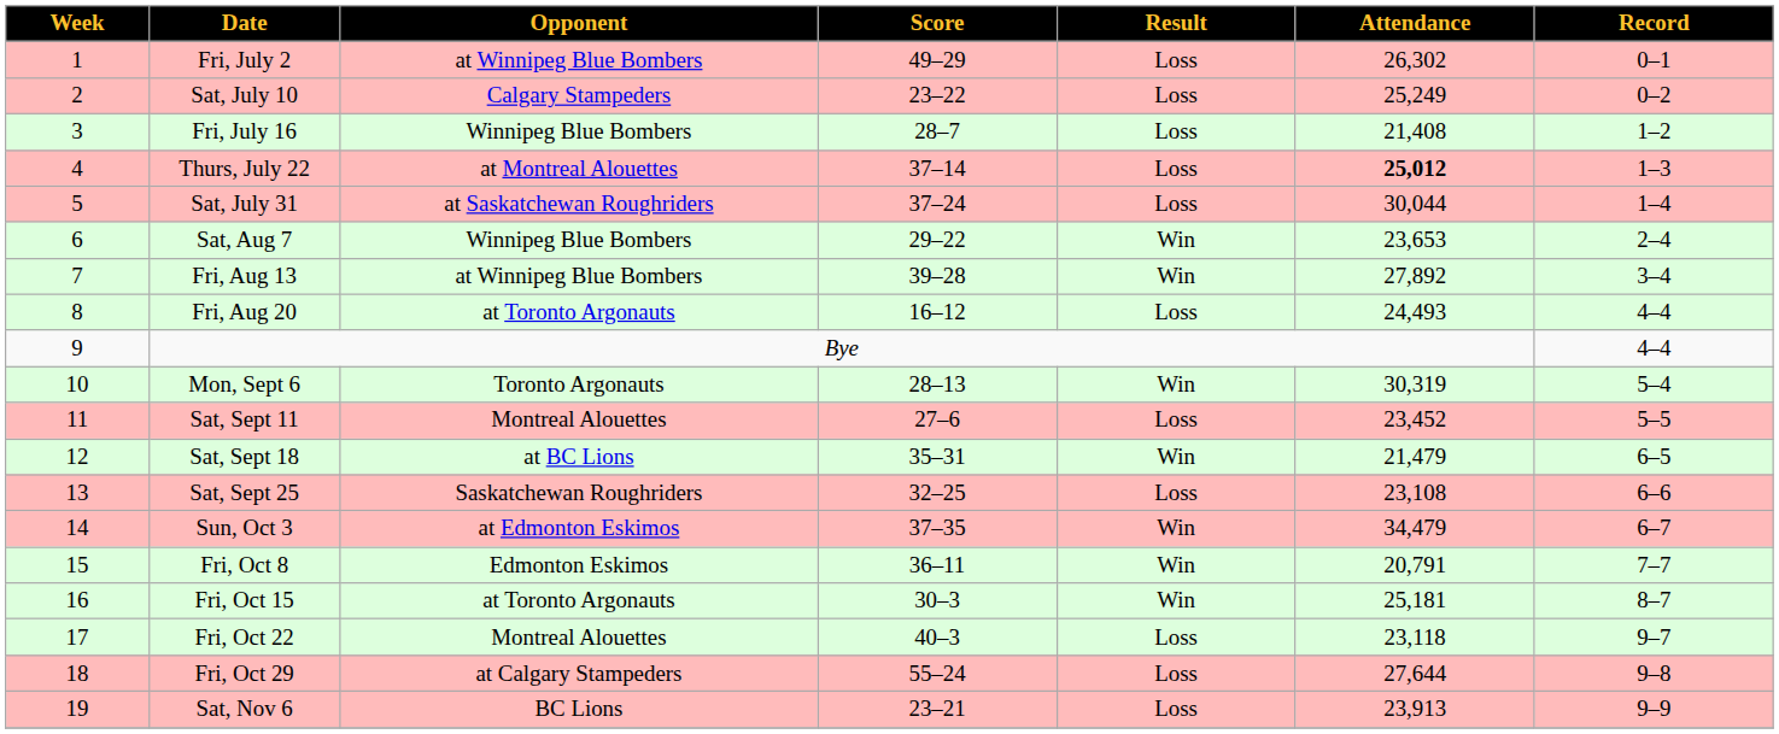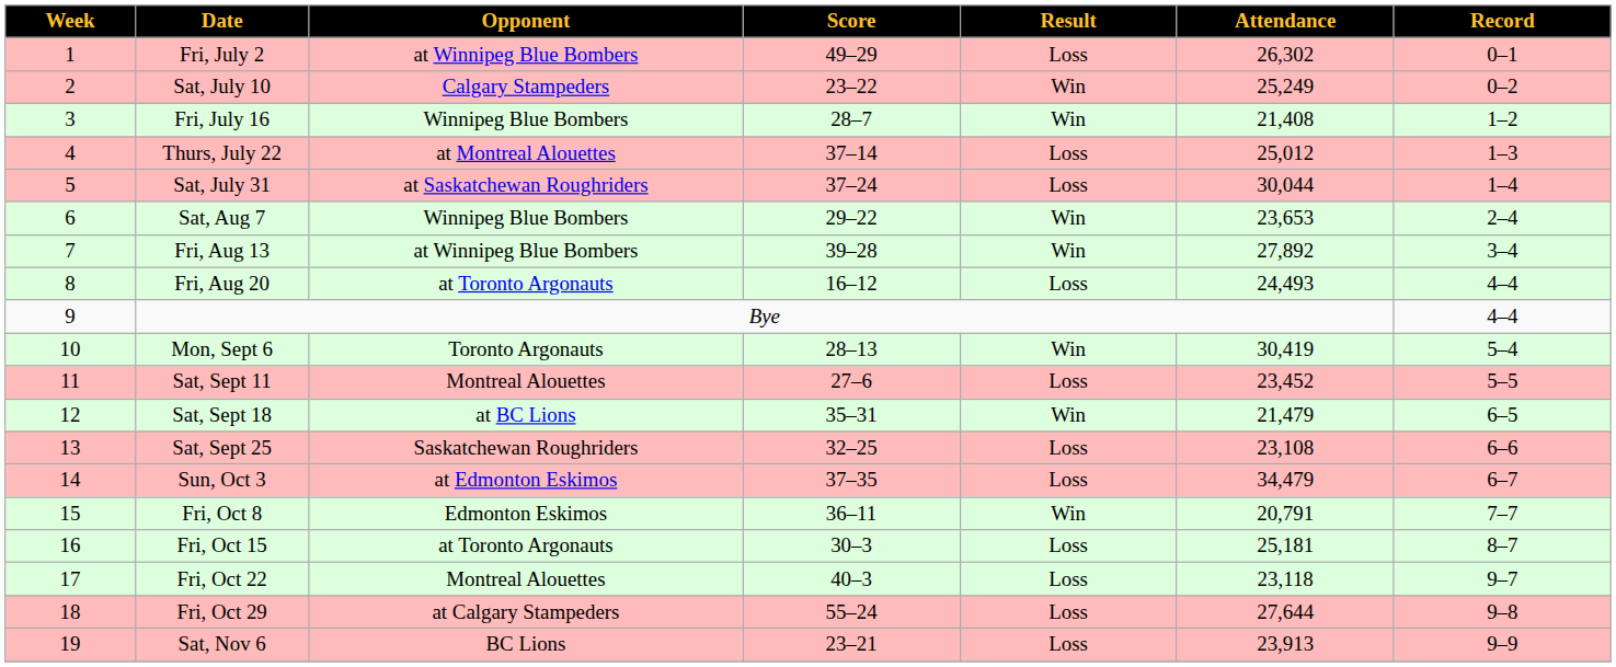Sat, July 10 | Result: Loss -> Win
Fri, July 16 | Result: Loss -> Win
Thurs, July 22 | Attendance: bold -> normal
Mon, Sept 6 | Attendance: 30,319 -> 30,419
Sun, Oct 3 | Result: Win -> Loss
Fri, Oct 15 | Result: Win -> Loss
